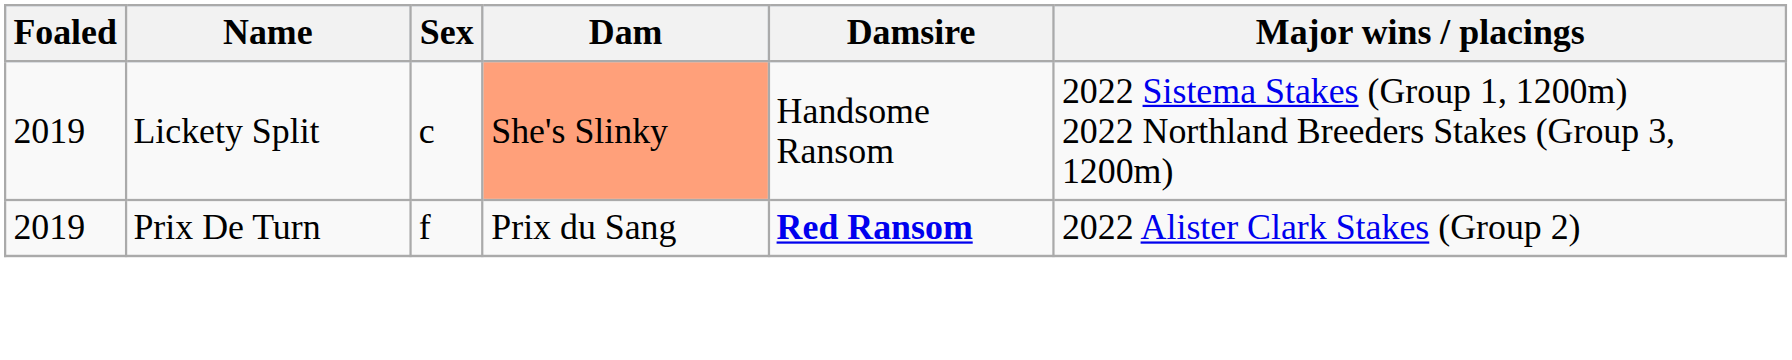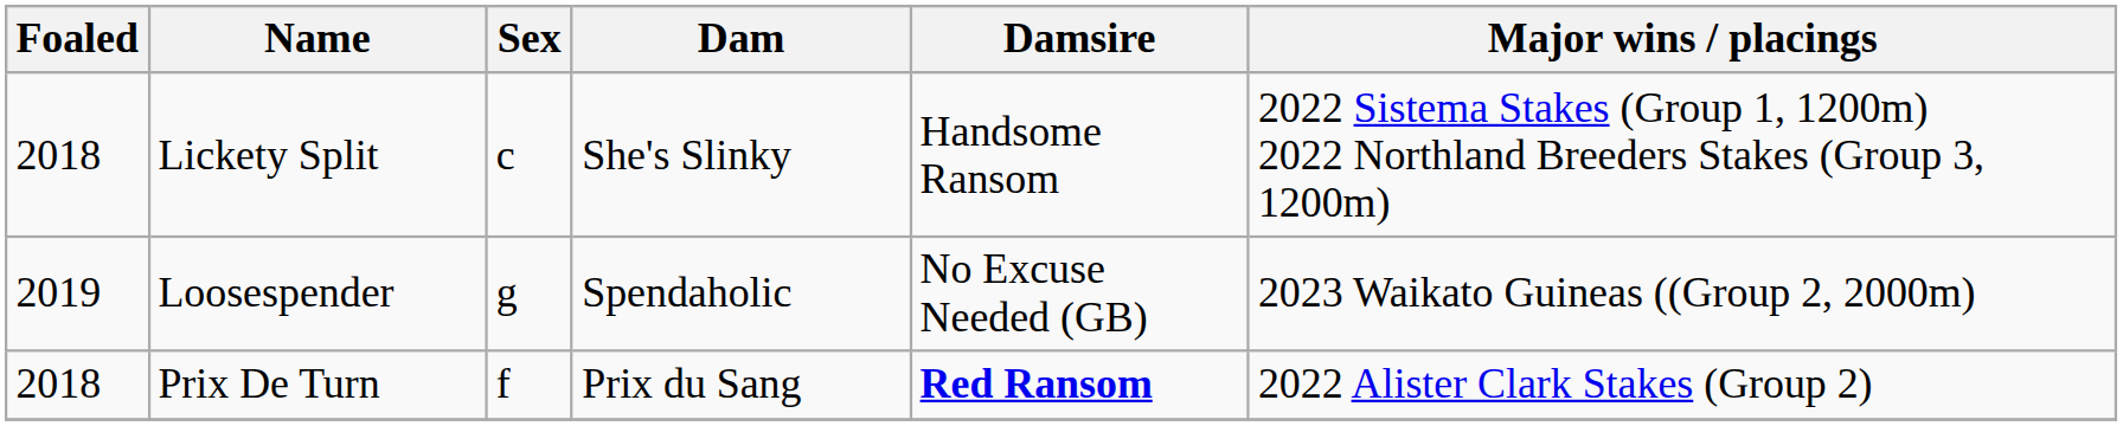Lickety Split | Foaled: 2019 -> 2018
Lickety Split | Dam: lightsalmon background -> no background
+ row: 2019 | Loosespender | g | Spendaholic | No Excuse Needed (GB) | 2023 Waikato Guineas ((Group 2, 2000m)
Prix De Turn | Foaled: 2019 -> 2018
